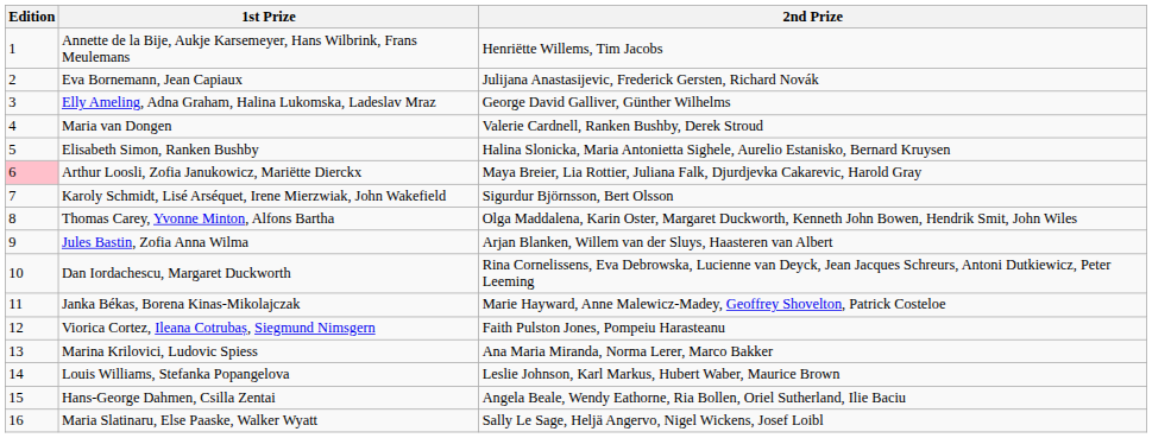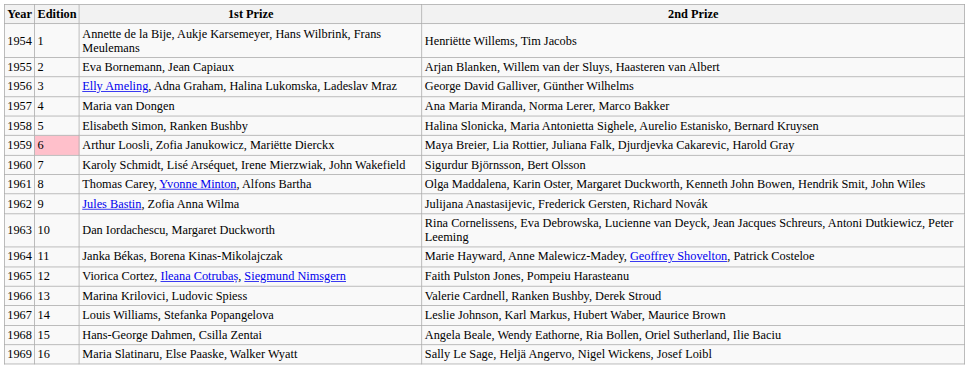+ column: Year | 1954 | 1955 | 1956 | 1957 | 1958 | 1959 | 1960 | 1961 | 1962 | 1963 | 1964 | 1965 | 1966 | 1967 | 1968 | 1969
Eva Bornemann, Jean Capiaux | 2nd Prize: Julijana Anastasijevic, Frederick Gersten, Richard Novák -> Arjan Blanken, Willem van der Sluys, Haasteren van Albert
Maria van Dongen | 2nd Prize: Valerie Cardnell, Ranken Bushby, Derek Stroud -> Ana Maria Miranda, Norma Lerer, Marco Bakker
Jules Bastin, Zofia Anna Wilma | 2nd Prize: Arjan Blanken, Willem van der Sluys, Haasteren van Albert -> Julijana Anastasijevic, Frederick Gersten, Richard Novák
Marina Krilovici, Ludovic Spiess | 2nd Prize: Ana Maria Miranda, Norma Lerer, Marco Bakker -> Valerie Cardnell, Ranken Bushby, Derek Stroud
